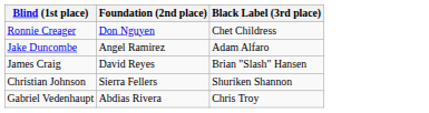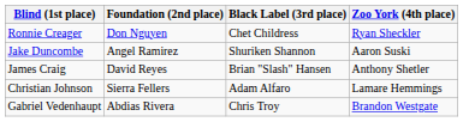+ column: Zoo York (4th place) | Ryan Sheckler | Aaron Suski | Anthony Shetler | Lamare Hemmings | Brandon Westgate
Jake Duncombe | Black Label (3rd place): Adam Alfaro -> Shuriken Shannon
Christian Johnson | Black Label (3rd place): Shuriken Shannon -> Adam Alfaro
